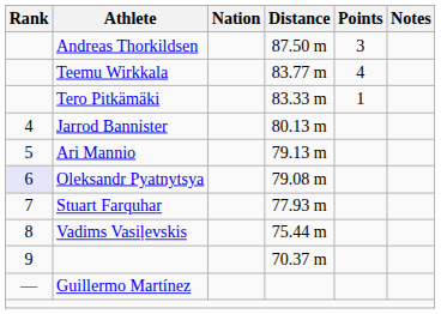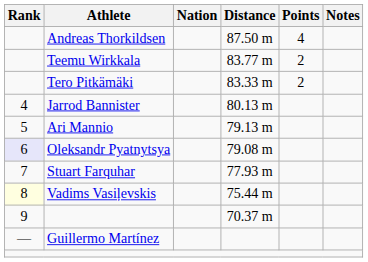Andreas Thorkildsen | Points: 3 -> 4
Teemu Wirkkala | Points: 4 -> 2
Tero Pitkämäki | Points: 1 -> 2
Vadims Vasiļevskis | Rank: no background -> lightyellow background
